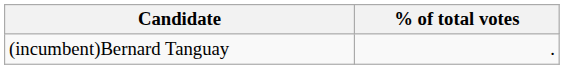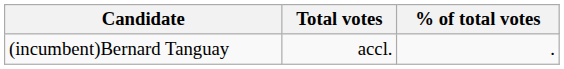+ column: Total votes | accl.
